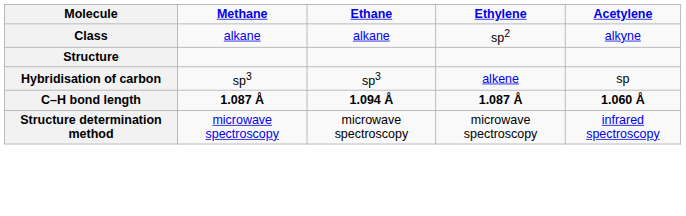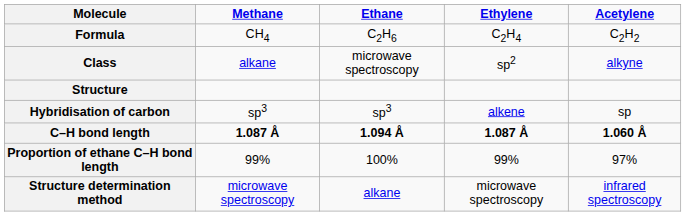+ row: Formula | CH4 | C2H6 | C2H4 | C2H2
Class | Ethane: alkane -> microwave spectroscopy
+ row: Proportion of ethane C–H bond length | 99% | 100% | 99% | 97%
Structure determination method | Ethane: microwave spectroscopy -> alkane
